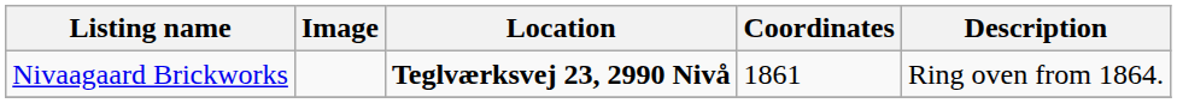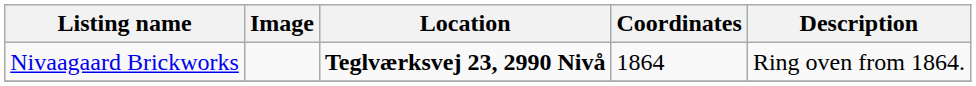Nivaagaard Brickworks | Coordinates: 1861 -> 1864
